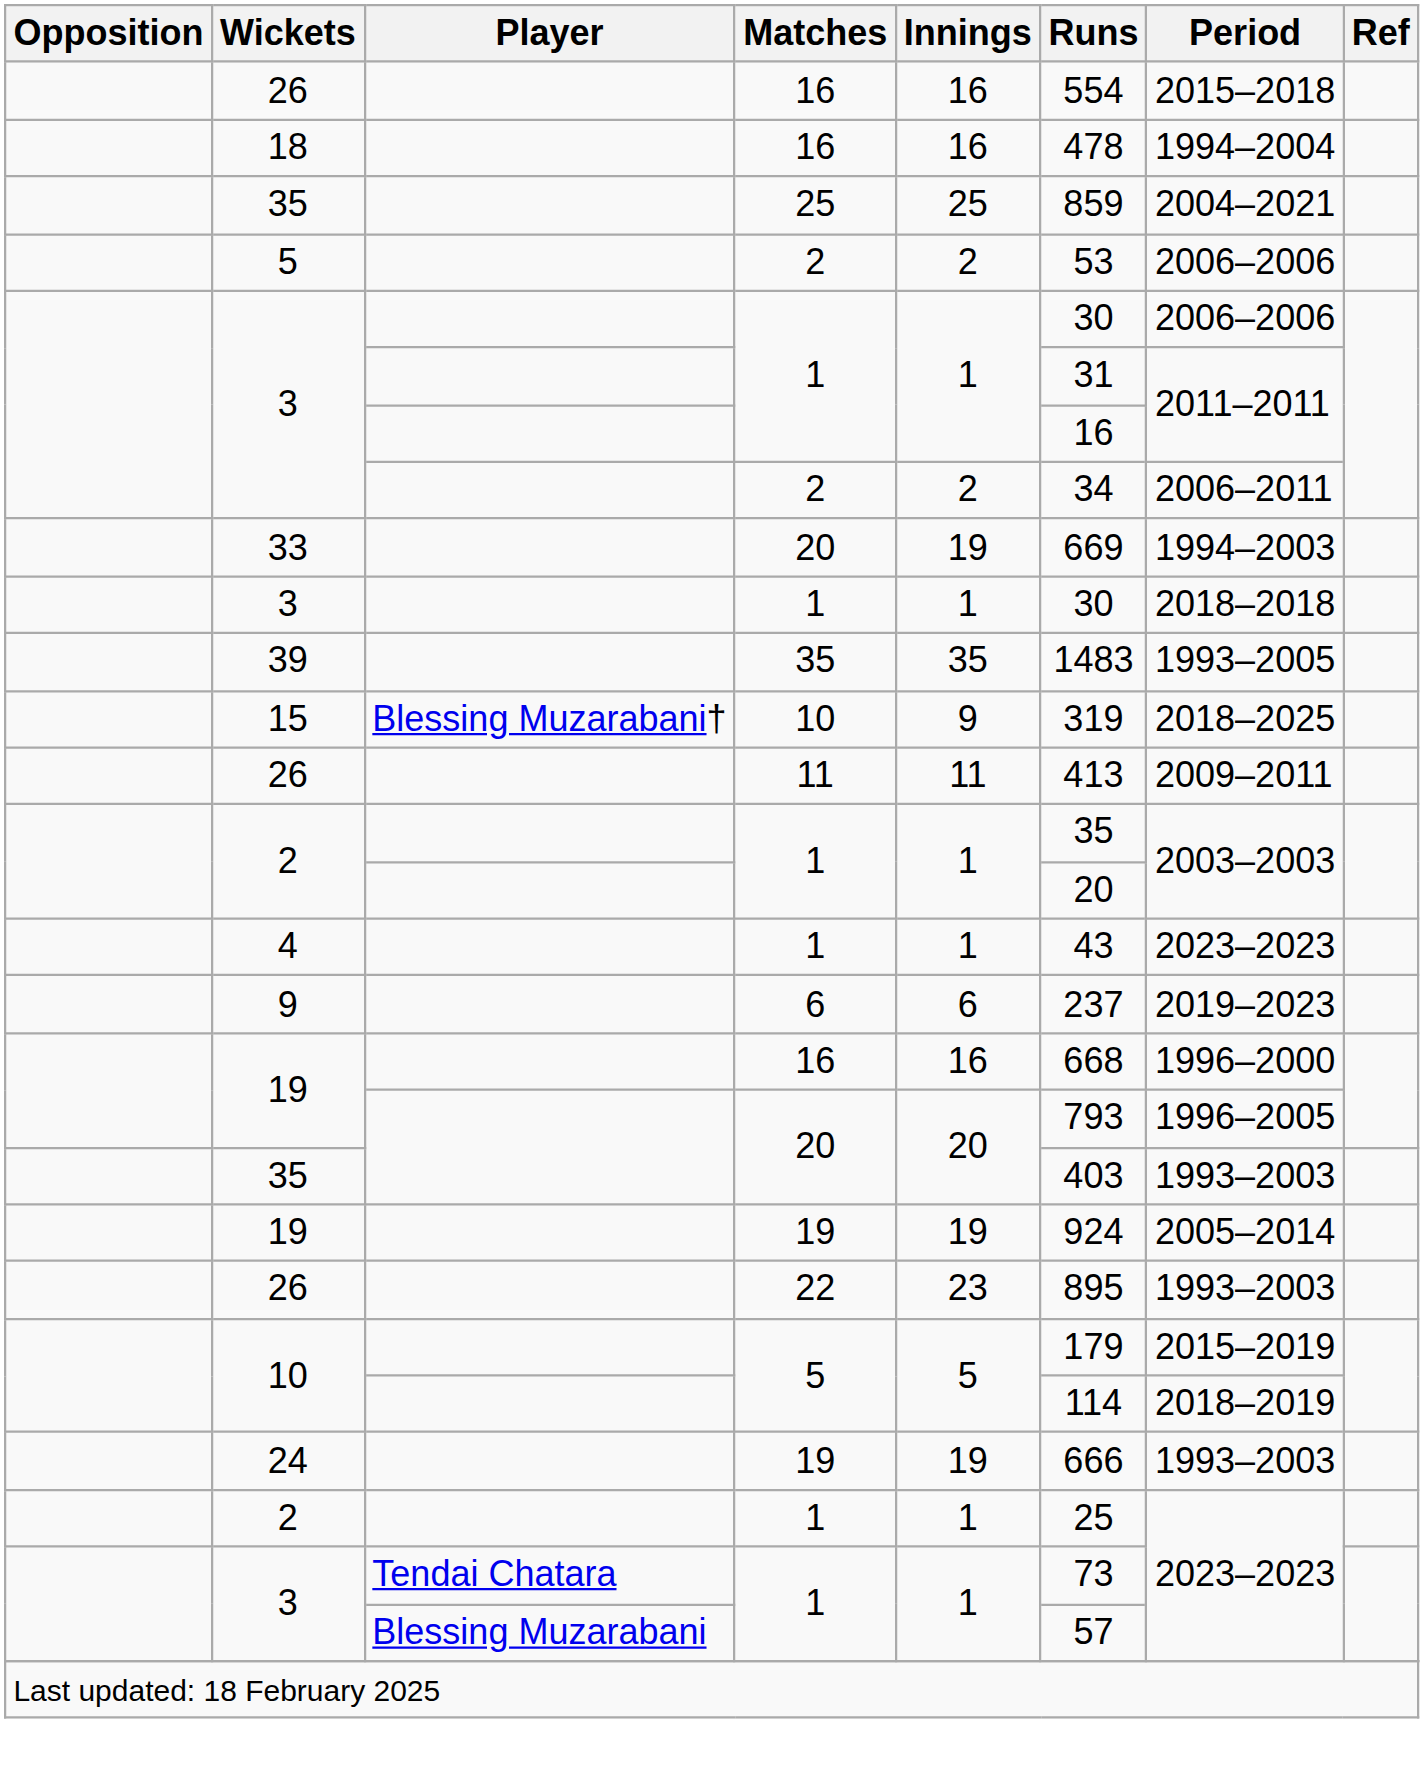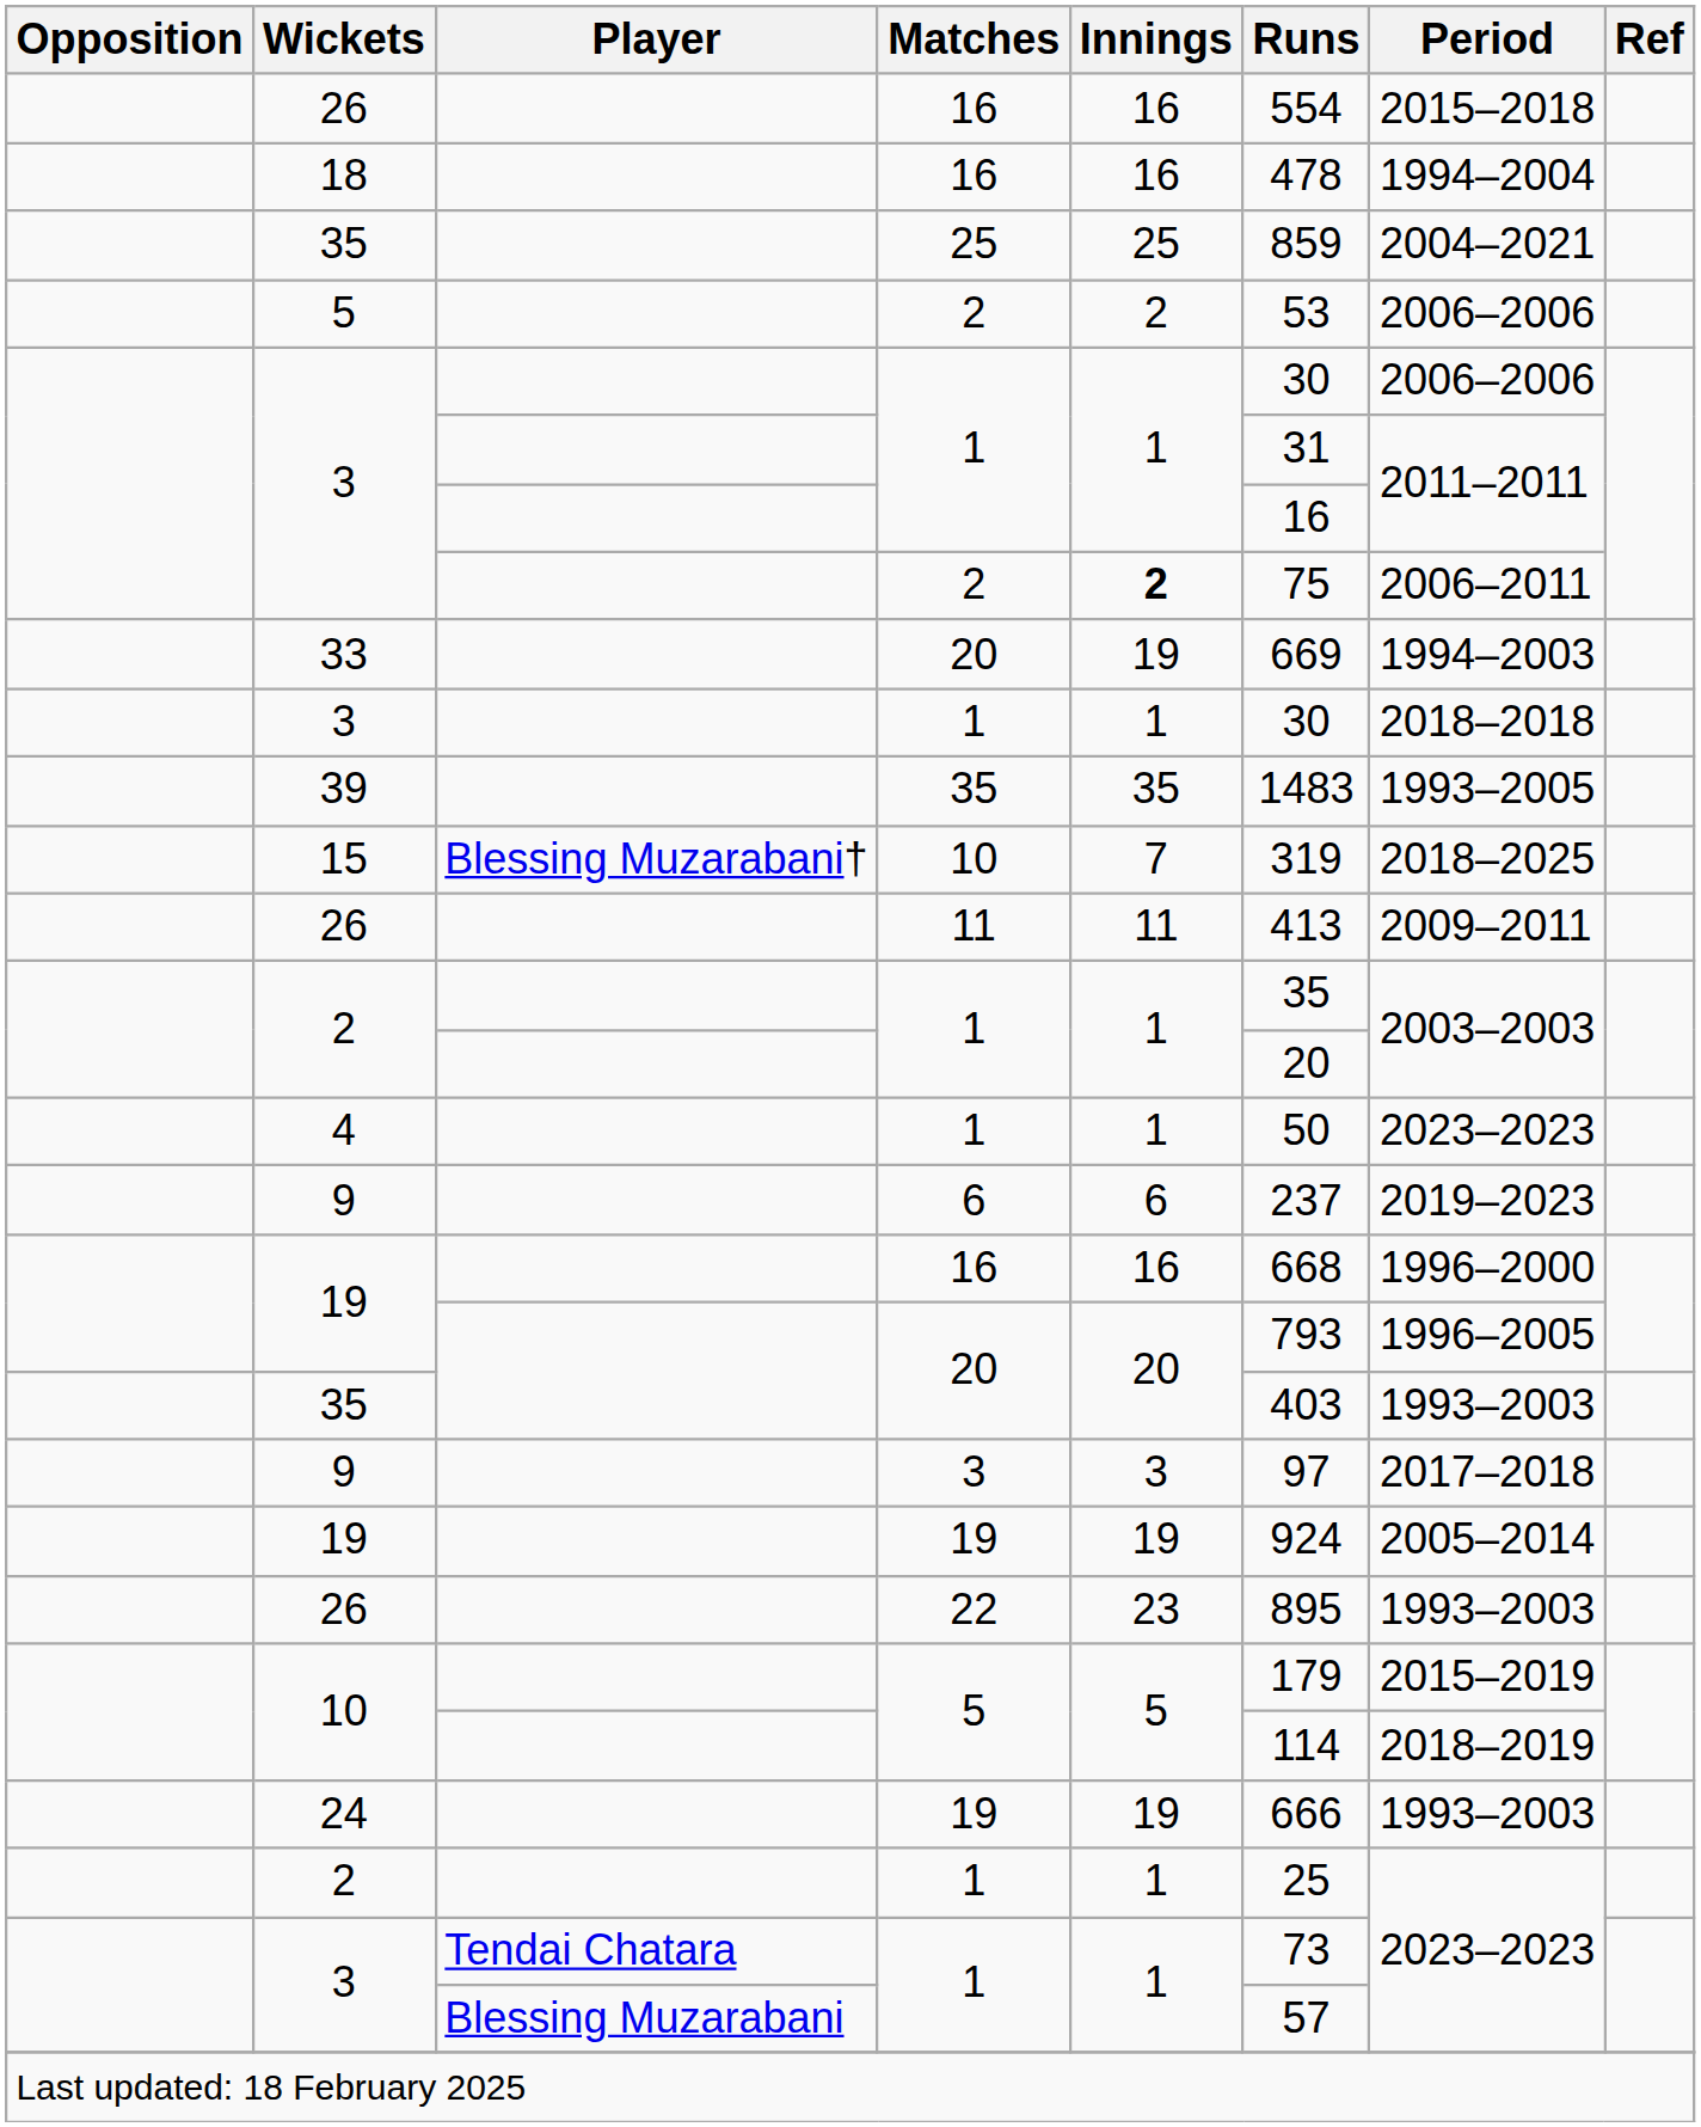3 / 2 | Innings: normal -> bold
3 / 2 | Runs: 34 -> 75
15 | Innings: 9 -> 7
4 | Runs: 43 -> 50
+ row: 9 | 3 | 3 | 97 | 2017–2018
